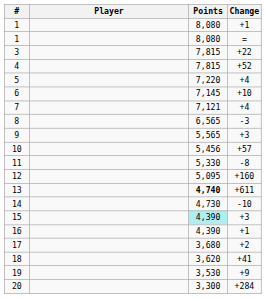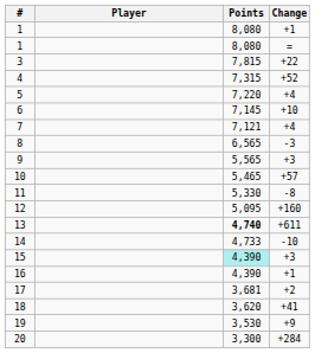4 | Points: 7,815 -> 7,315
10 | Points: 5,456 -> 5,465
14 | Points: 4,730 -> 4,733
17 | Points: 3,680 -> 3,681
